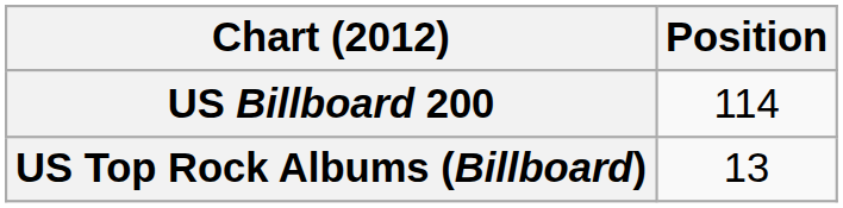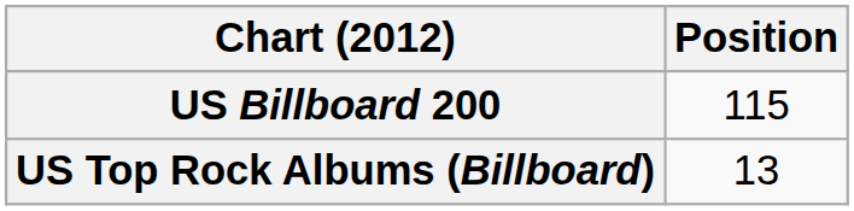US Billboard 200 | Position: 114 -> 115
